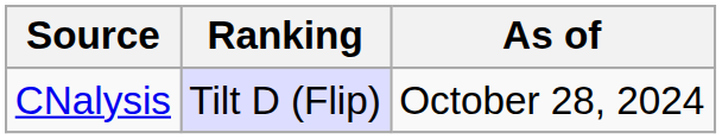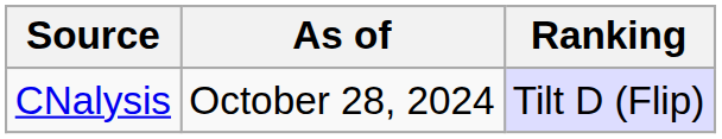columns swapped: Ranking <-> As of
